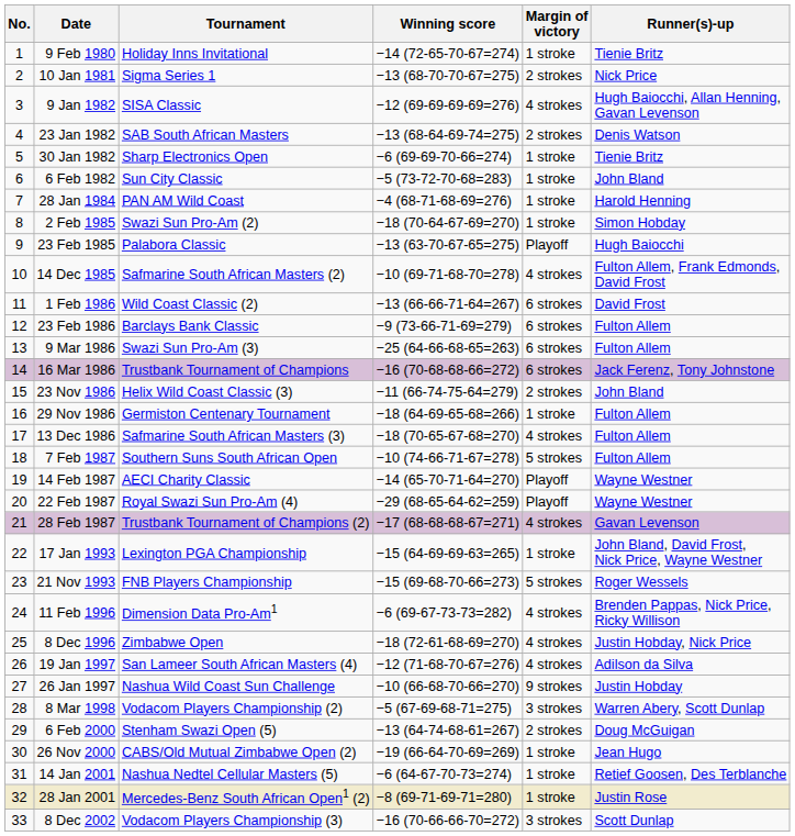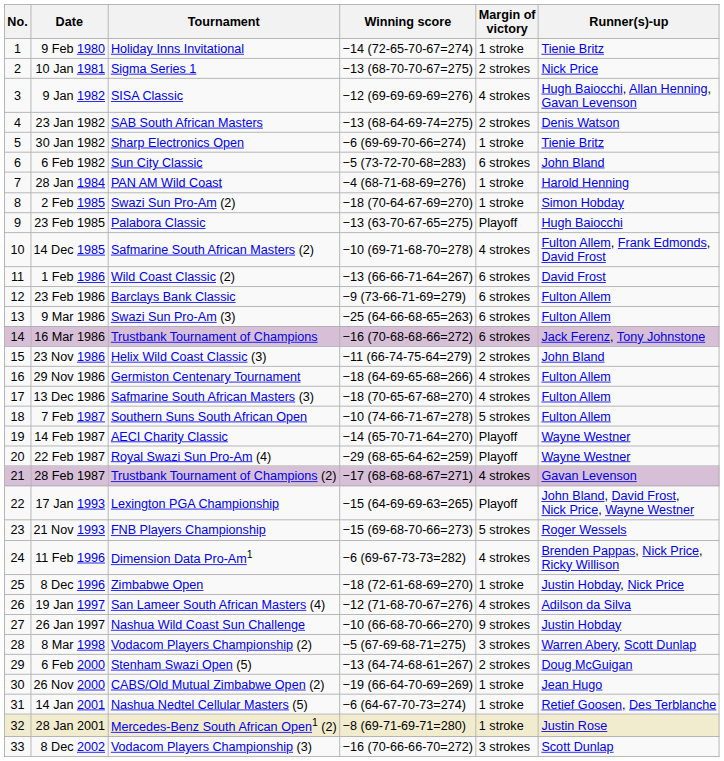6 Feb 1982 | Margin of victory: 1 stroke -> 6 strokes
29 Nov 1986 | Margin of victory: 1 stroke -> 4 strokes
17 Jan 1993 | Margin of victory: 1 stroke -> Playoff
8 Dec 1996 | Margin of victory: 4 strokes -> 1 stroke
